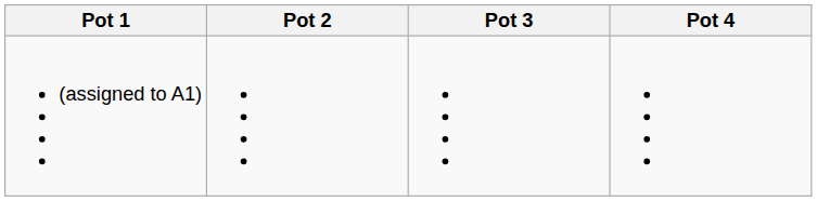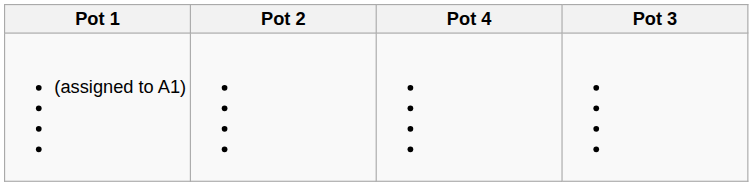columns swapped: Pot 3 <-> Pot 4
